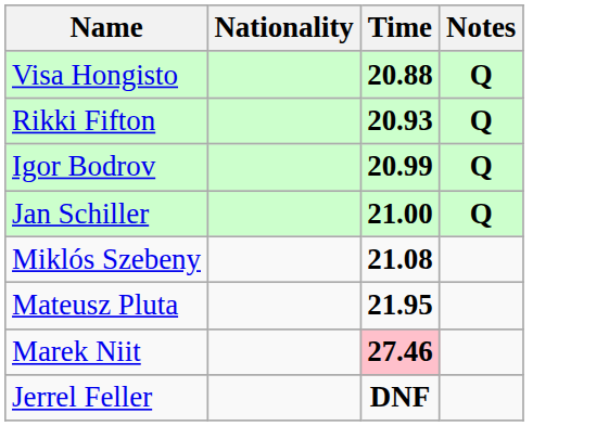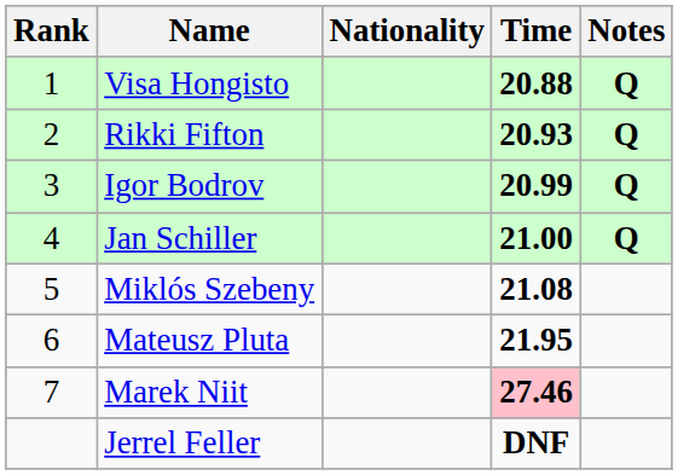+ column: Rank | 1 | 2 | 3 | 4 | 5 | 6 | 7
